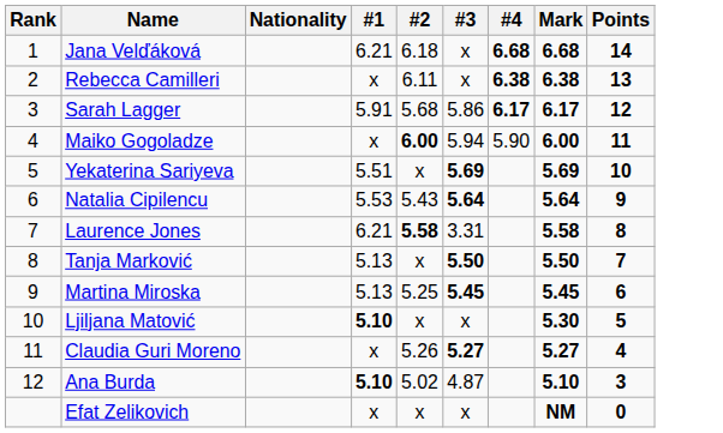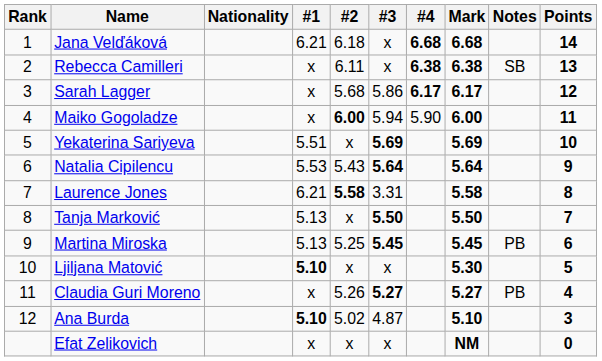+ column: Notes | SB | PB | PB
Sarah Lagger | #1: 5.91 -> x
